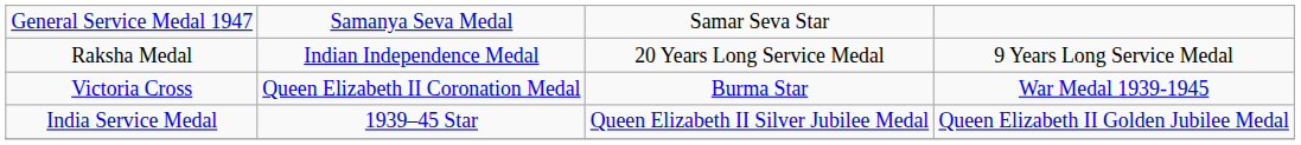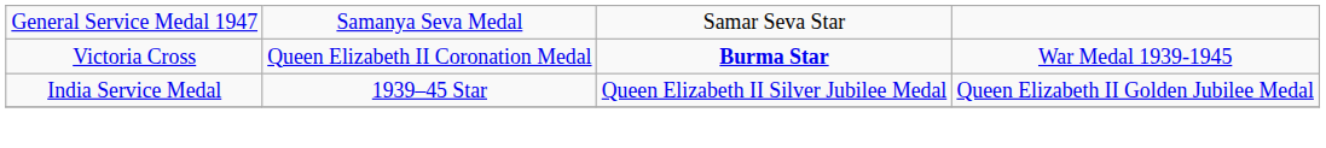- row: Raksha Medal | Indian Independence Medal | 20 Years Long Service Medal | 9 Years Long Service Medal
Victoria Cross | column 3: normal -> bold
